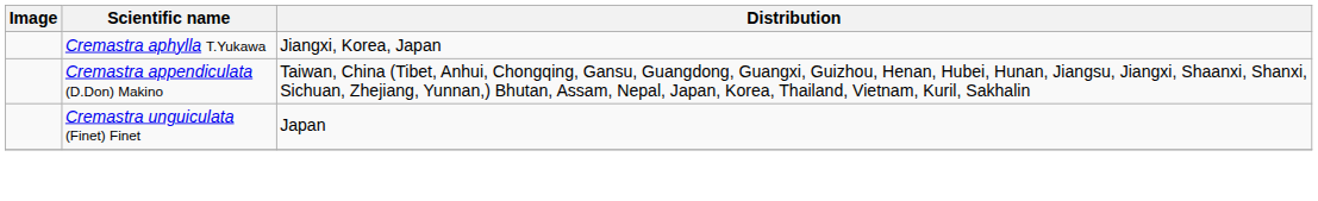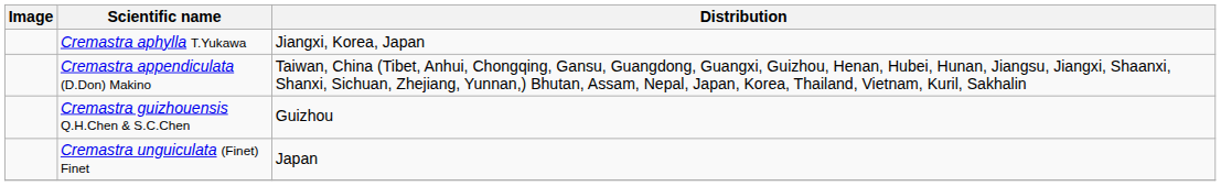+ row: Cremastra guizhouensis Q.H.Chen & S.C.Chen | Guizhou
